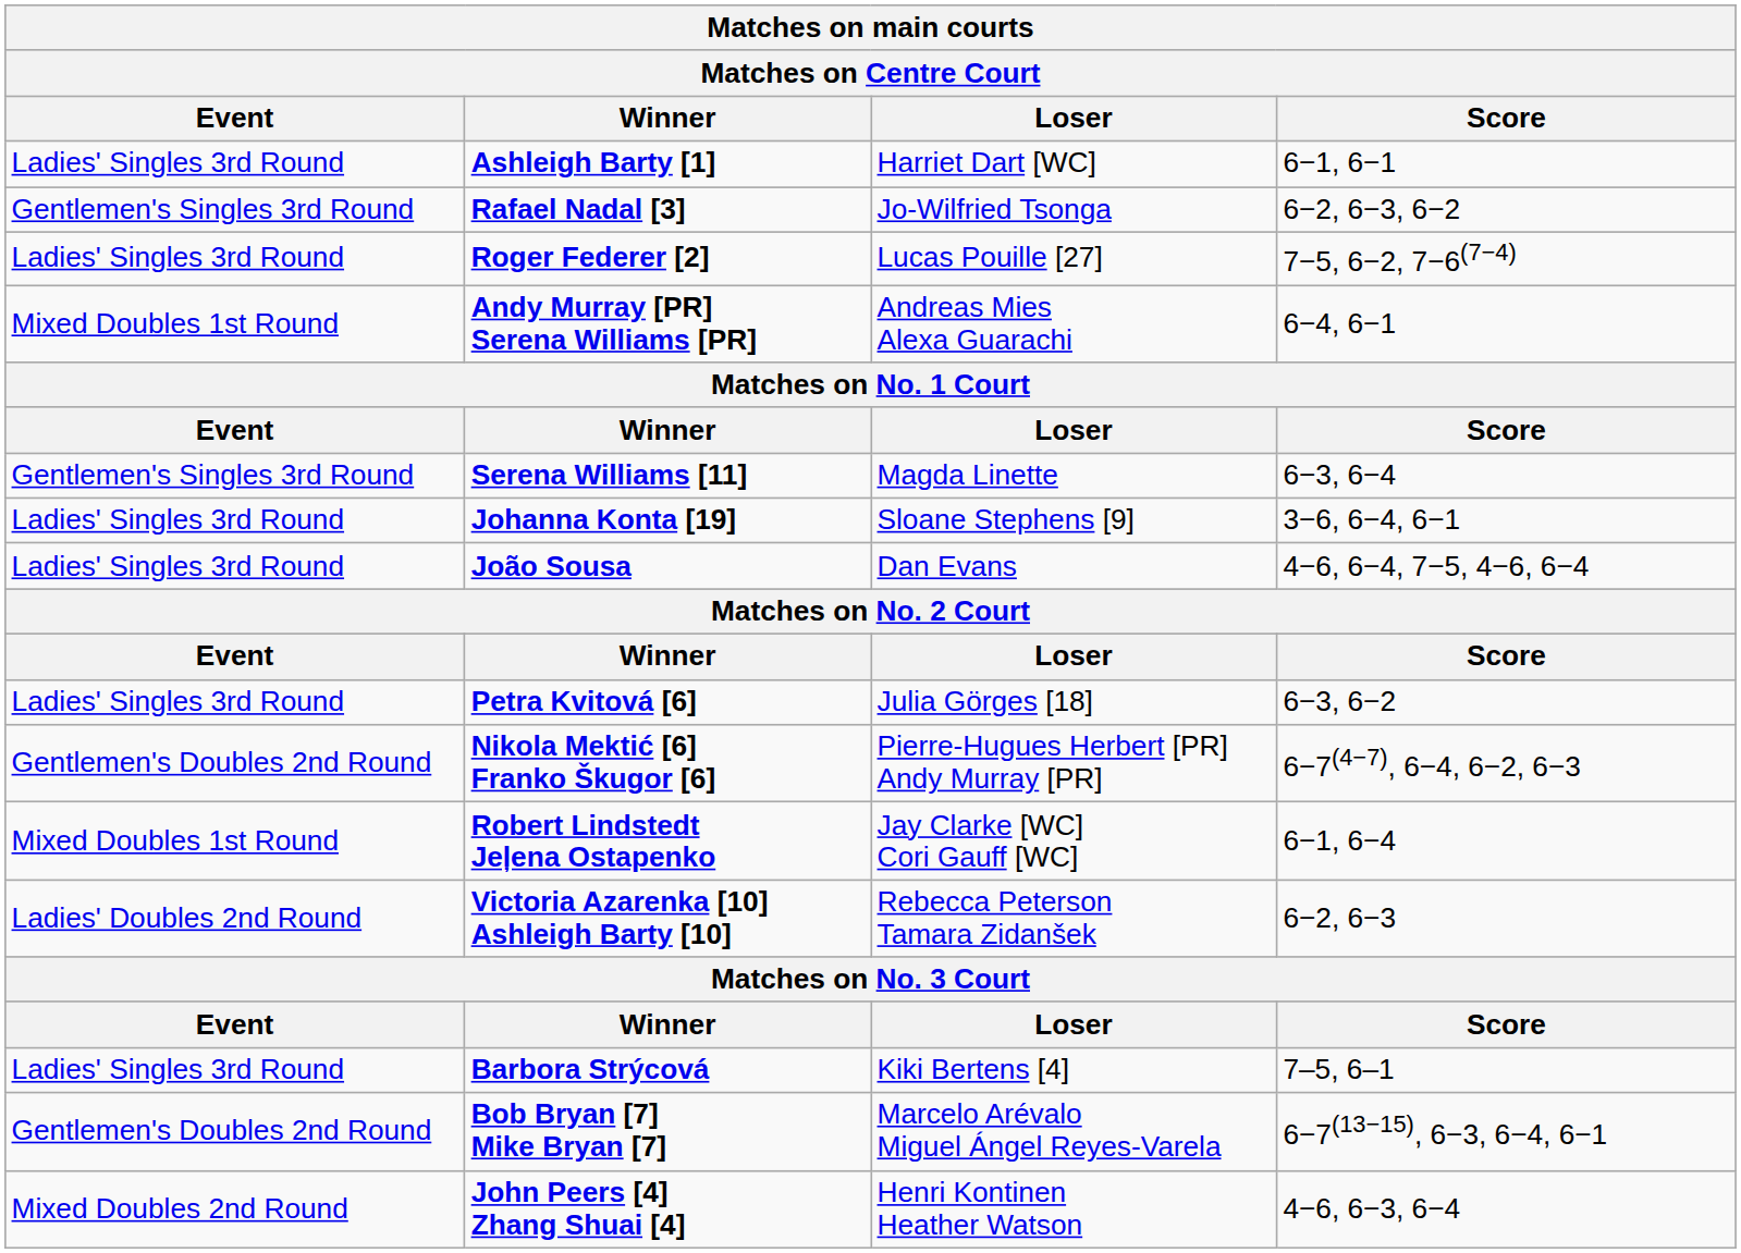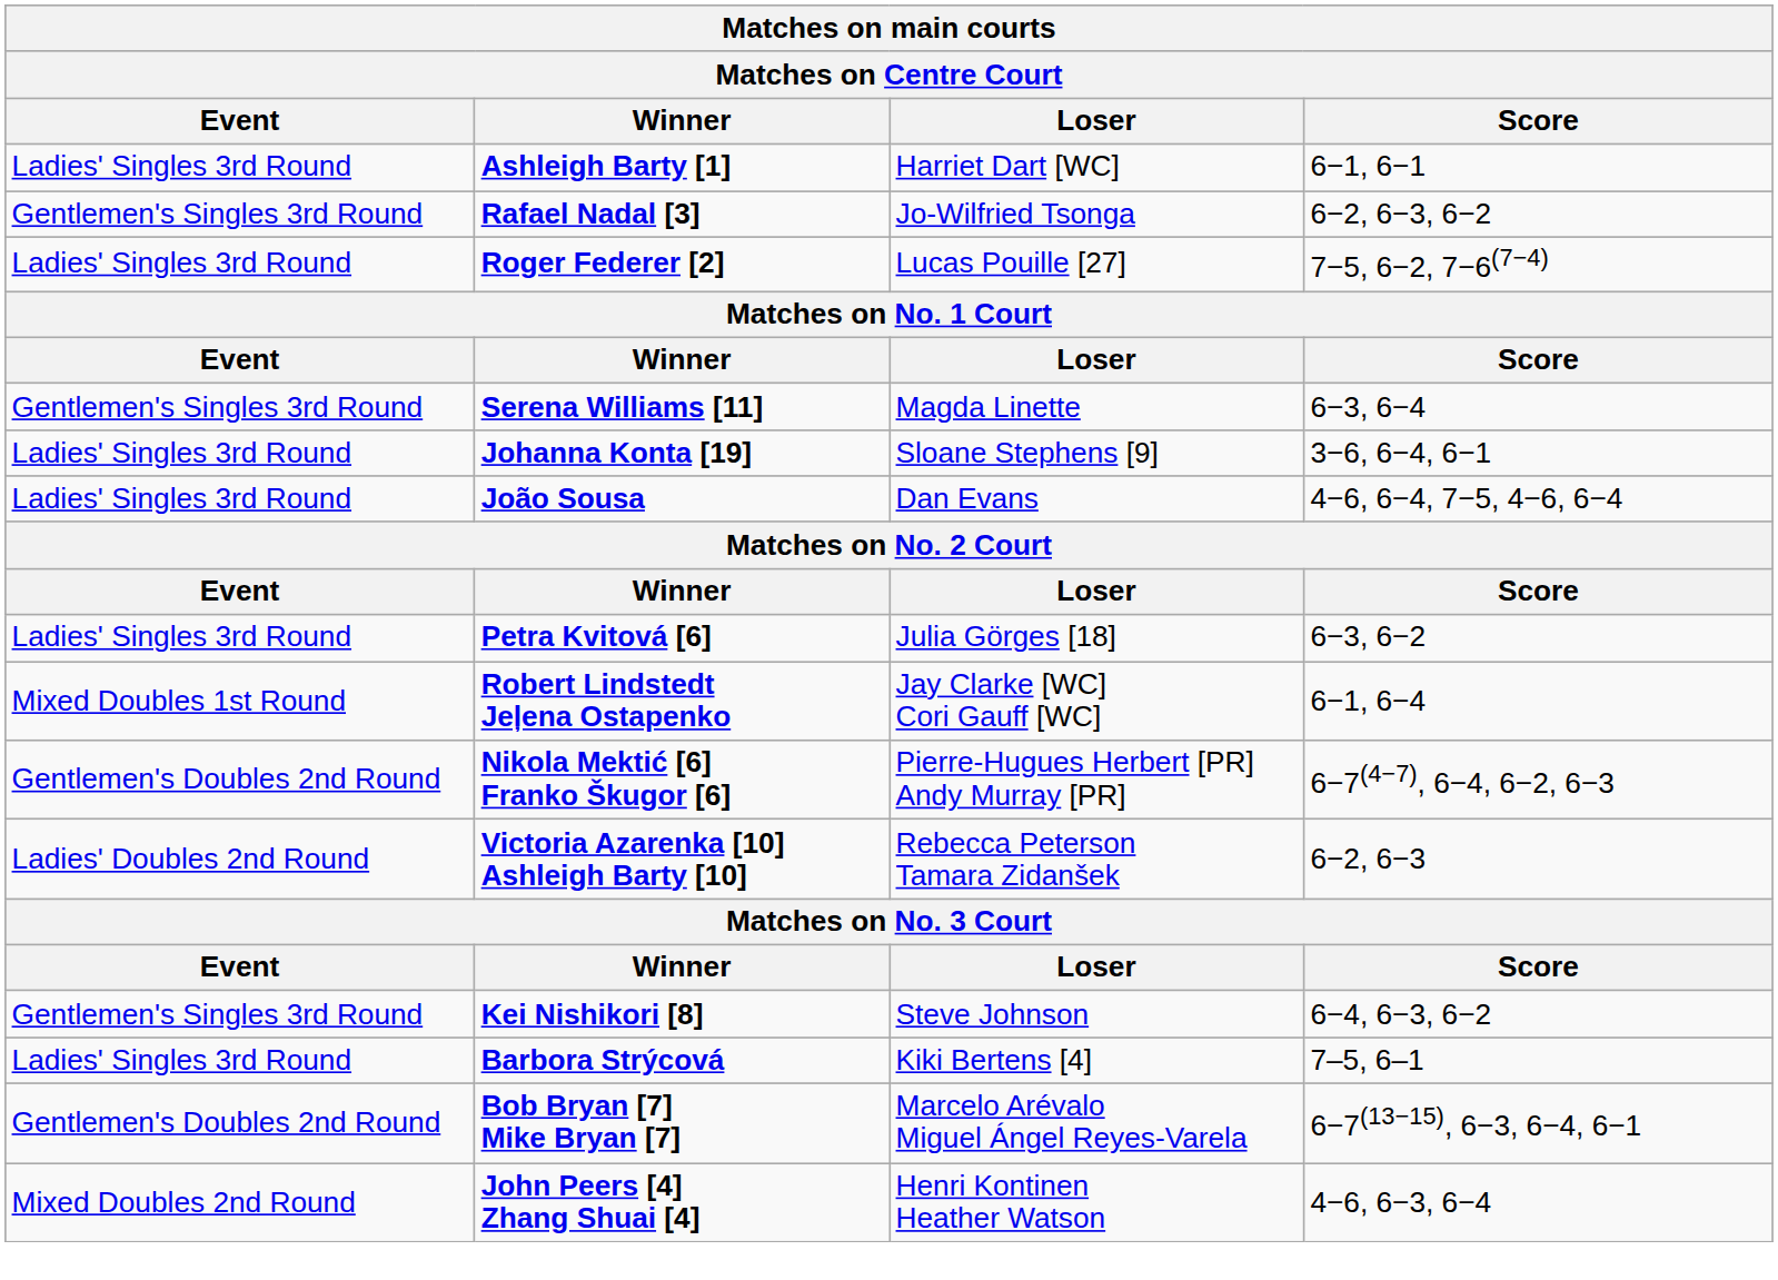- row: Mixed Doubles 1st Round | Andy Murray [PR] Serena Williams [PR] | Andreas Mies Alexa Guarachi | 6−4, 6−1
rows swapped: Nikola Mektić [6] Franko Škugor [6] <-> Robert Lindstedt Jeļena Ostapenko
+ row: Gentlemen's Singles 3rd Round | Kei Nishikori [8] | Steve Johnson | 6−4, 6−3, 6−2
